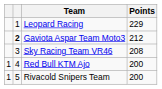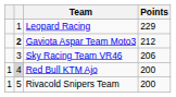Sky Racing Team VR46 | Points: 208 -> 206
Red Bull KTM Ajo | column 2: no background -> lightgrey background
